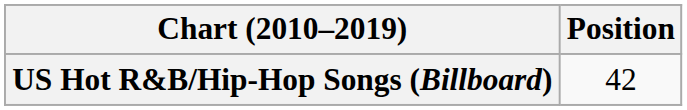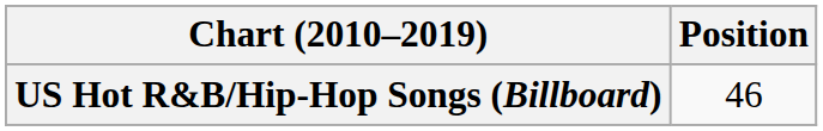US Hot R&B/Hip-Hop Songs (Billboard) | Position: 42 -> 46
